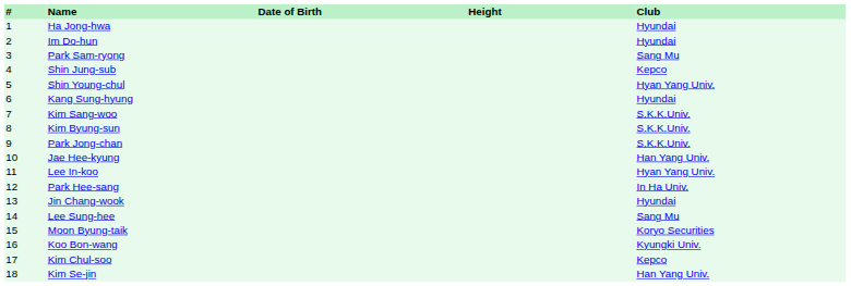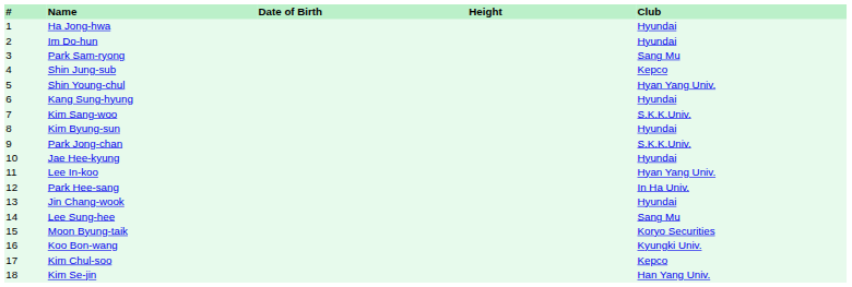Kim Byung-sun | Club: S.K.K.Univ. -> Hyundai
Jae Hee-kyung | Club: Han Yang Univ. -> Hyundai
